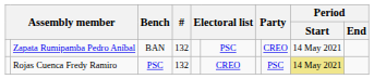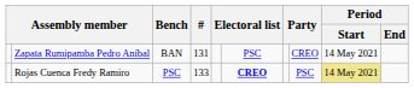Zapata Rumipamba Pedro Aníbal | #: 132 -> 131
Rojas Cuenca Fredy Ramiro | #: 132 -> 133
Rojas Cuenca Fredy Ramiro | column 6: normal -> bold
